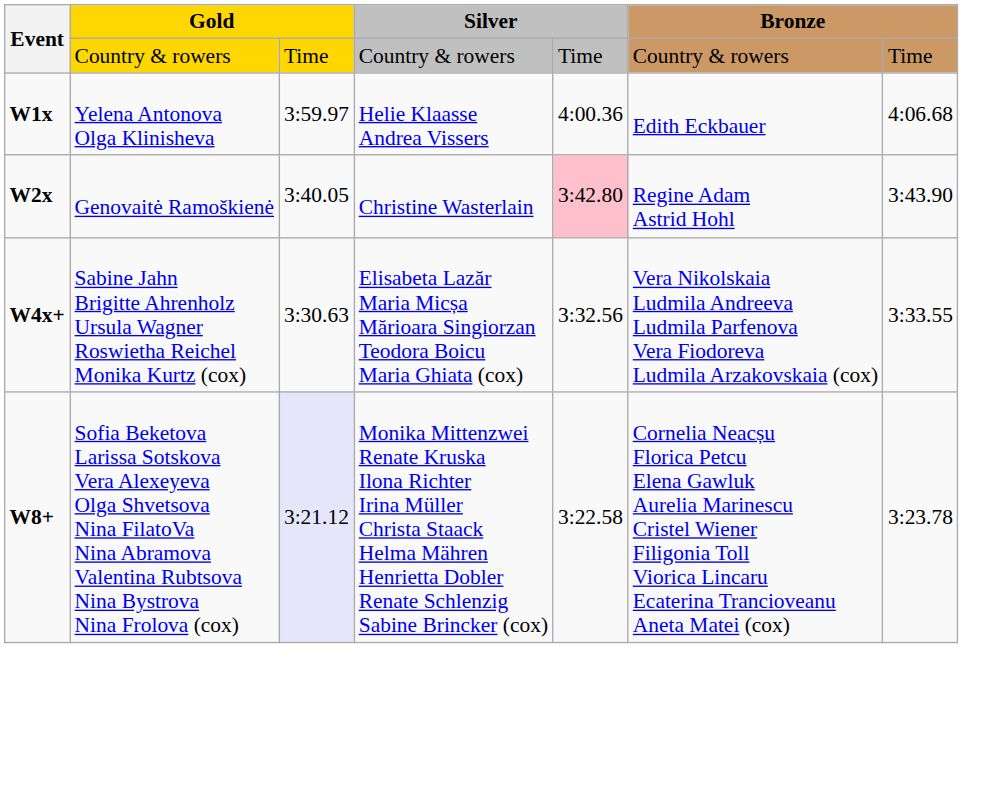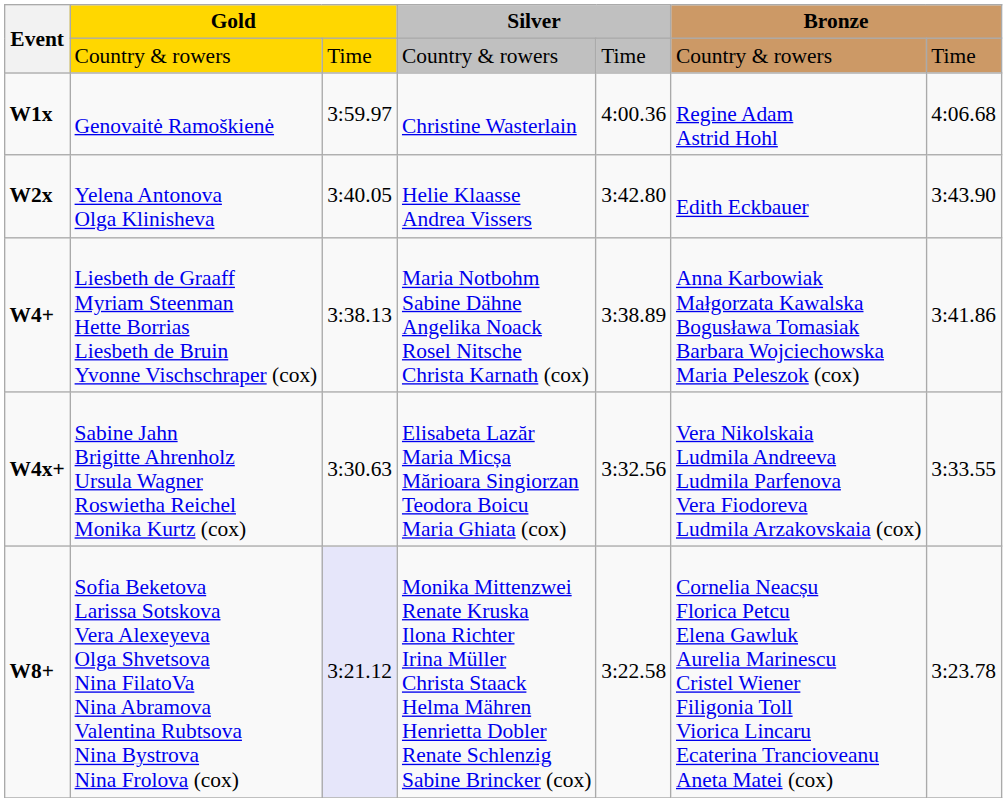W1x | column 2: Yelena Antonova Olga Klinisheva -> Genovaitė Ramoškienė
W1x | column 4: Helie Klaasse Andrea Vissers -> Christine Wasterlain
W1x | column 6: Edith Eckbauer -> Regine Adam Astrid Hohl
W2x | column 2: Genovaitė Ramoškienė -> Yelena Antonova Olga Klinisheva
W2x | column 4: Christine Wasterlain -> Helie Klaasse Andrea Vissers
W2x | column 5: pink background -> no background
W2x | column 6: Regine Adam Astrid Hohl -> Edith Eckbauer
+ row: W4+ | Liesbeth de Graaff Myriam Steenman Hette Borrias Liesbeth de Bruin Yvonne Vischschraper (cox) | 3:38.13 | Maria Notbohm Sabine Dähne Angelika Noack Rosel Nitsche Christa Karnath (cox) | 3:38.89 | Anna Karbowiak Małgorzata Kawalska Bogusława Tomasiak Barbara Wojciechowska Maria Peleszok (cox) | 3:41.86
